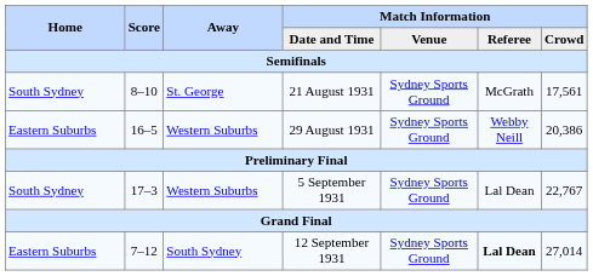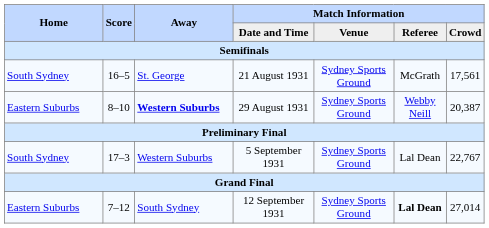21 August 1931 | Score: 8–10 -> 16–5
29 August 1931 | Score: 16–5 -> 8–10
29 August 1931 | Away: normal -> bold
29 August 1931 | Match Information / Crowd: 20,386 -> 20,387
